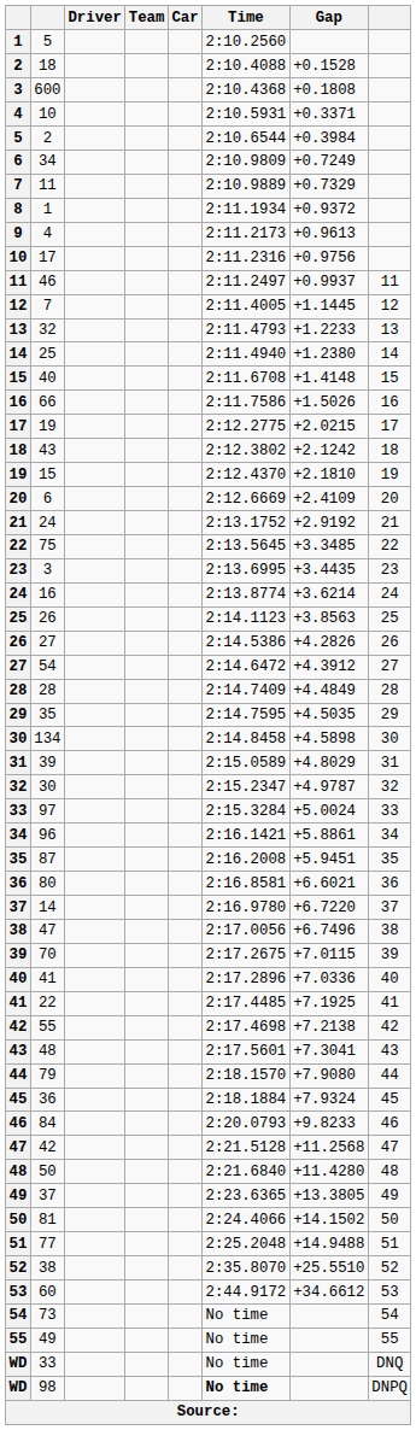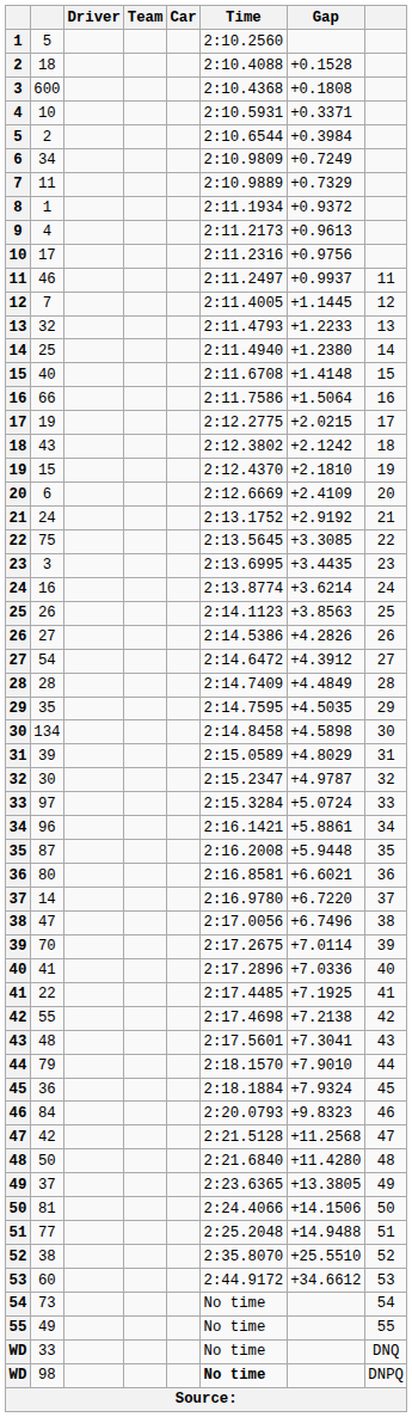66 | Gap: +1.5026 -> +1.5064
75 | Gap: +3.3485 -> +3.3085
97 | Gap: +5.0024 -> +5.0724
87 | Gap: +5.9451 -> +5.9448
70 | Gap: +7.0115 -> +7.0114
79 | Gap: +7.9080 -> +7.9010
84 | Gap: +9.8233 -> +9.8323
81 | Gap: +14.1502 -> +14.1506
